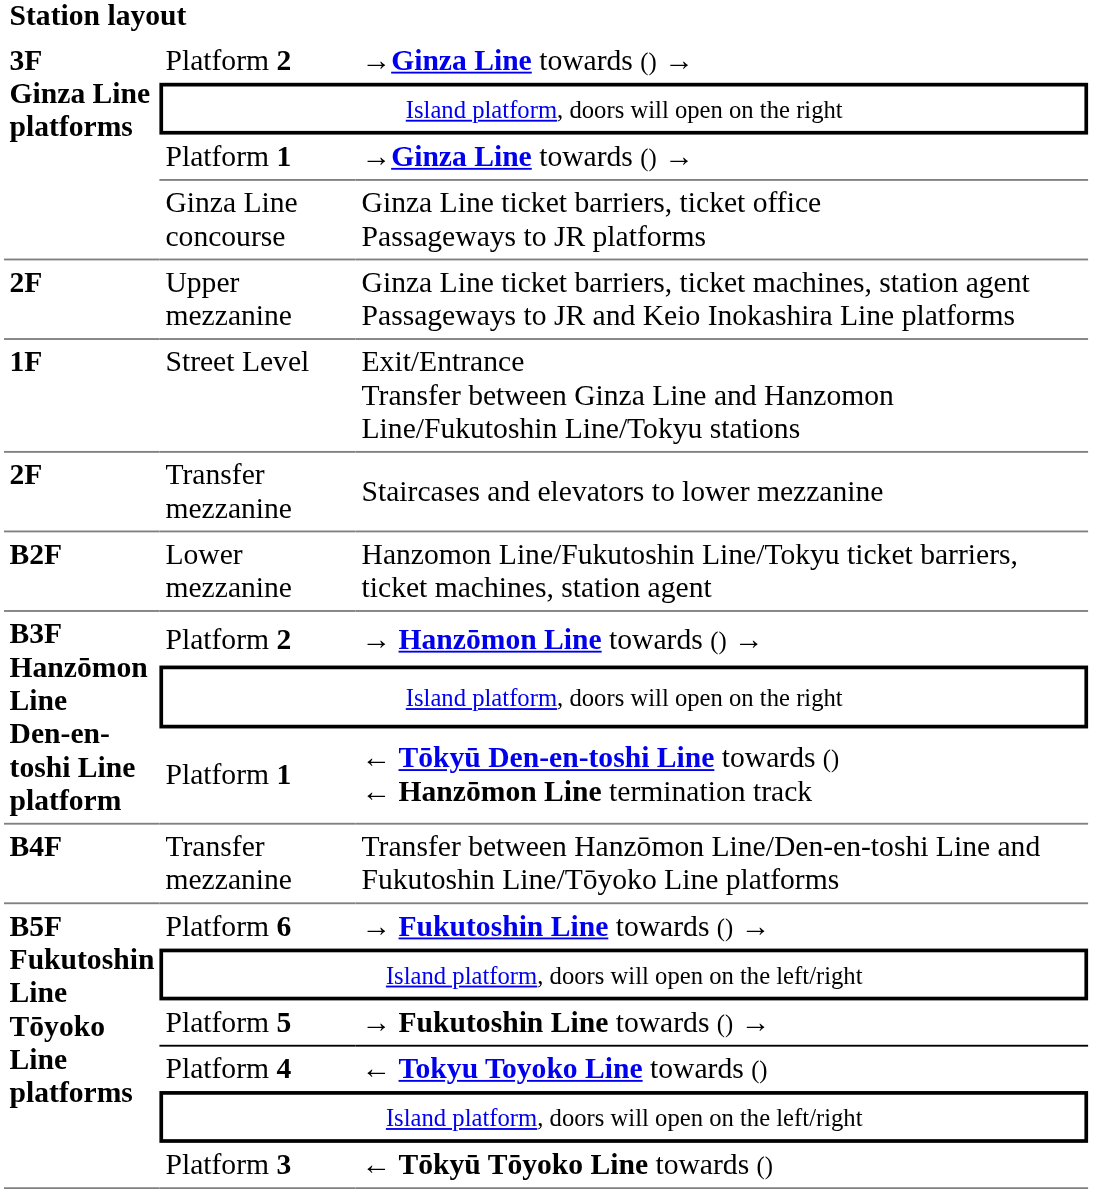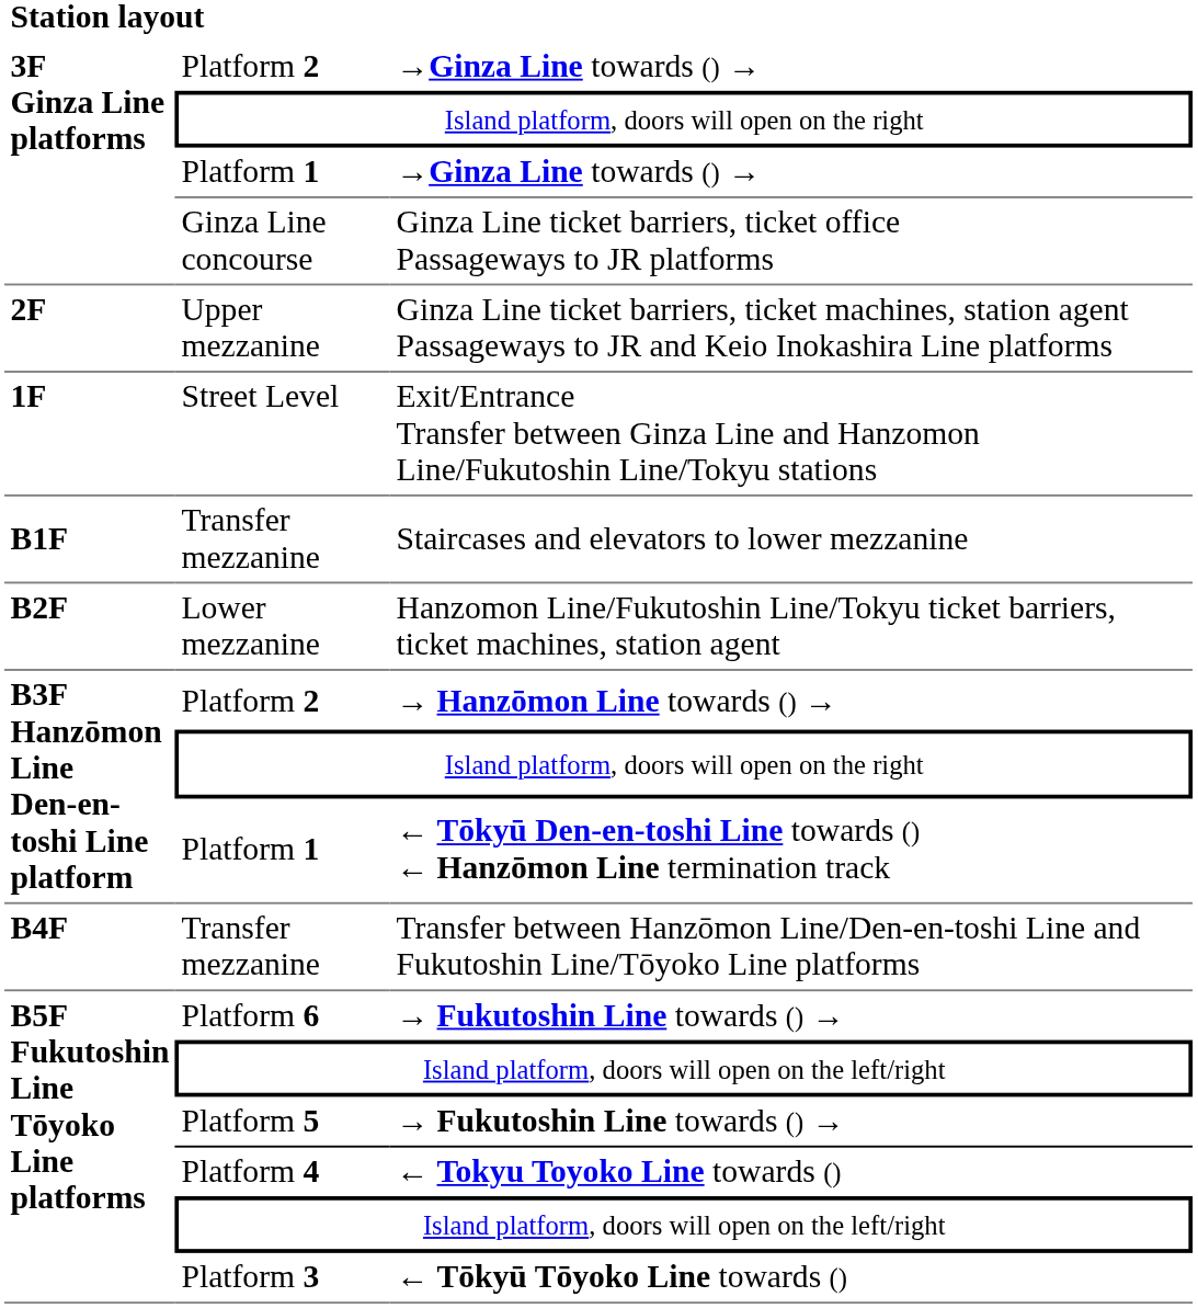Staircases and elevators to lower mezzanine | column 1: 2F -> B1F
